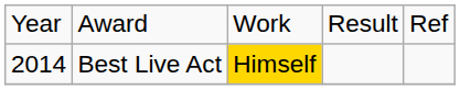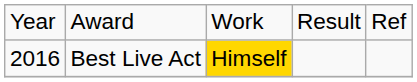Best Live Act | column 1: 2014 -> 2016
